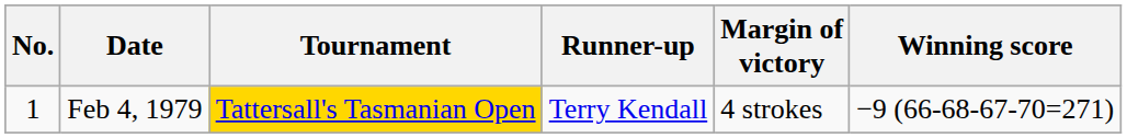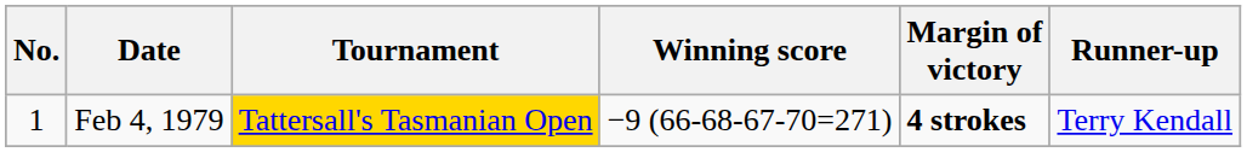columns swapped: Winning score <-> Runner-up
Feb 4, 1979 | Margin of victory: normal -> bold
